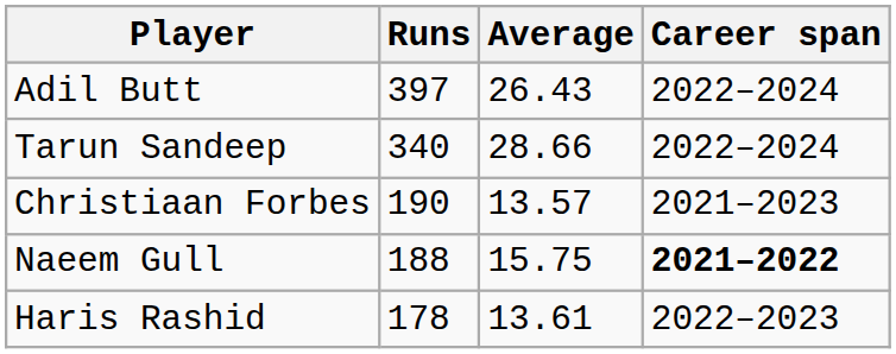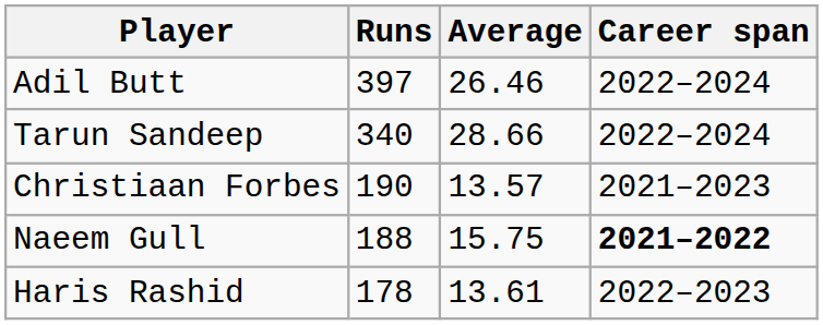Adil Butt | Average: 26.43 -> 26.46
